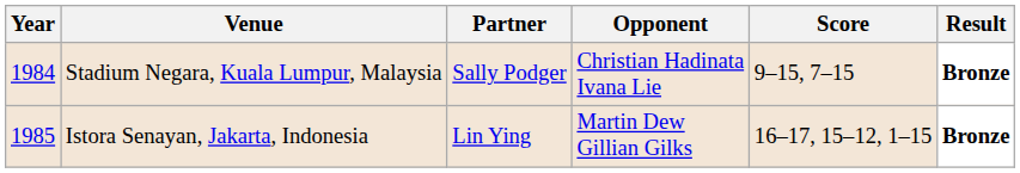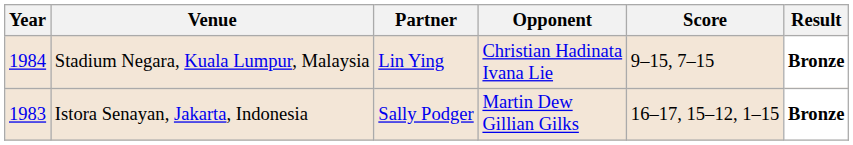Stadium Negara, Kuala Lumpur, Malaysia | Partner: Sally Podger -> Lin Ying
Istora Senayan, Jakarta, Indonesia | Year: 1985 -> 1983
Istora Senayan, Jakarta, Indonesia | Partner: Lin Ying -> Sally Podger
